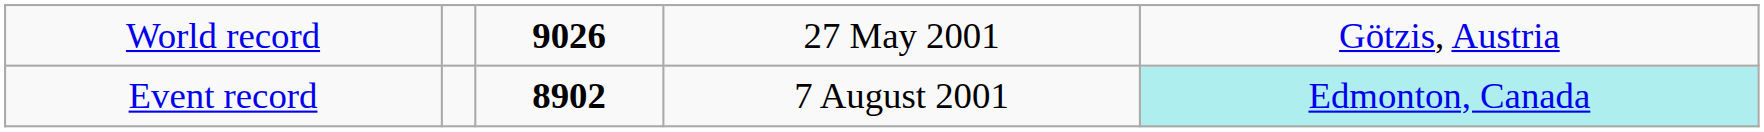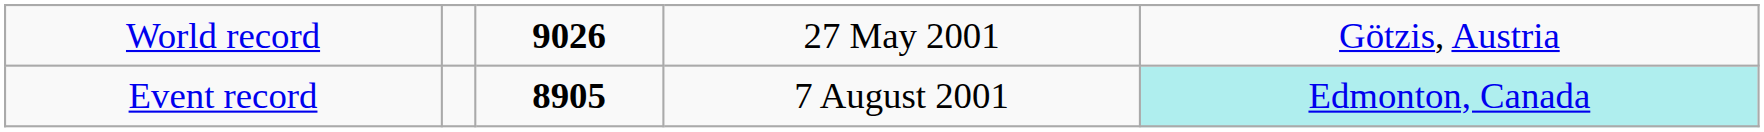Event record | column 3: 8902 -> 8905
